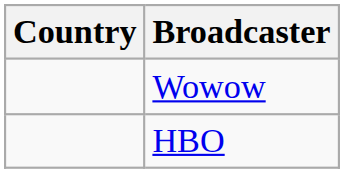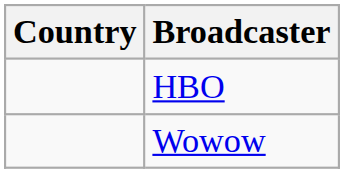rows swapped: Wowow <-> HBO
